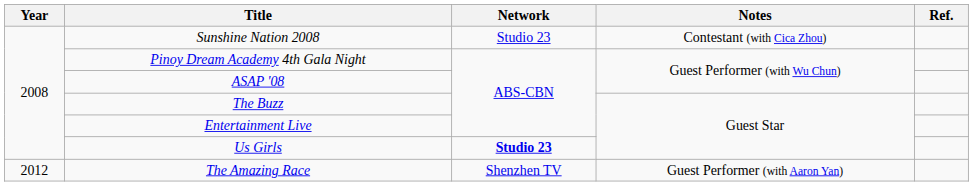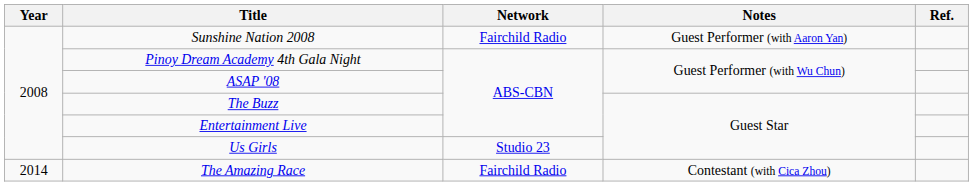Sunshine Nation 2008 | Network: Studio 23 -> Fairchild Radio
Sunshine Nation 2008 | Notes: Contestant (with Cica Zhou) -> Guest Performer (with Aaron Yan)
Us Girls | Network: bold -> normal
The Amazing Race | Year: 2012 -> 2014
The Amazing Race | Network: Shenzhen TV -> Fairchild Radio
The Amazing Race | Notes: Guest Performer (with Aaron Yan) -> Contestant (with Cica Zhou)
